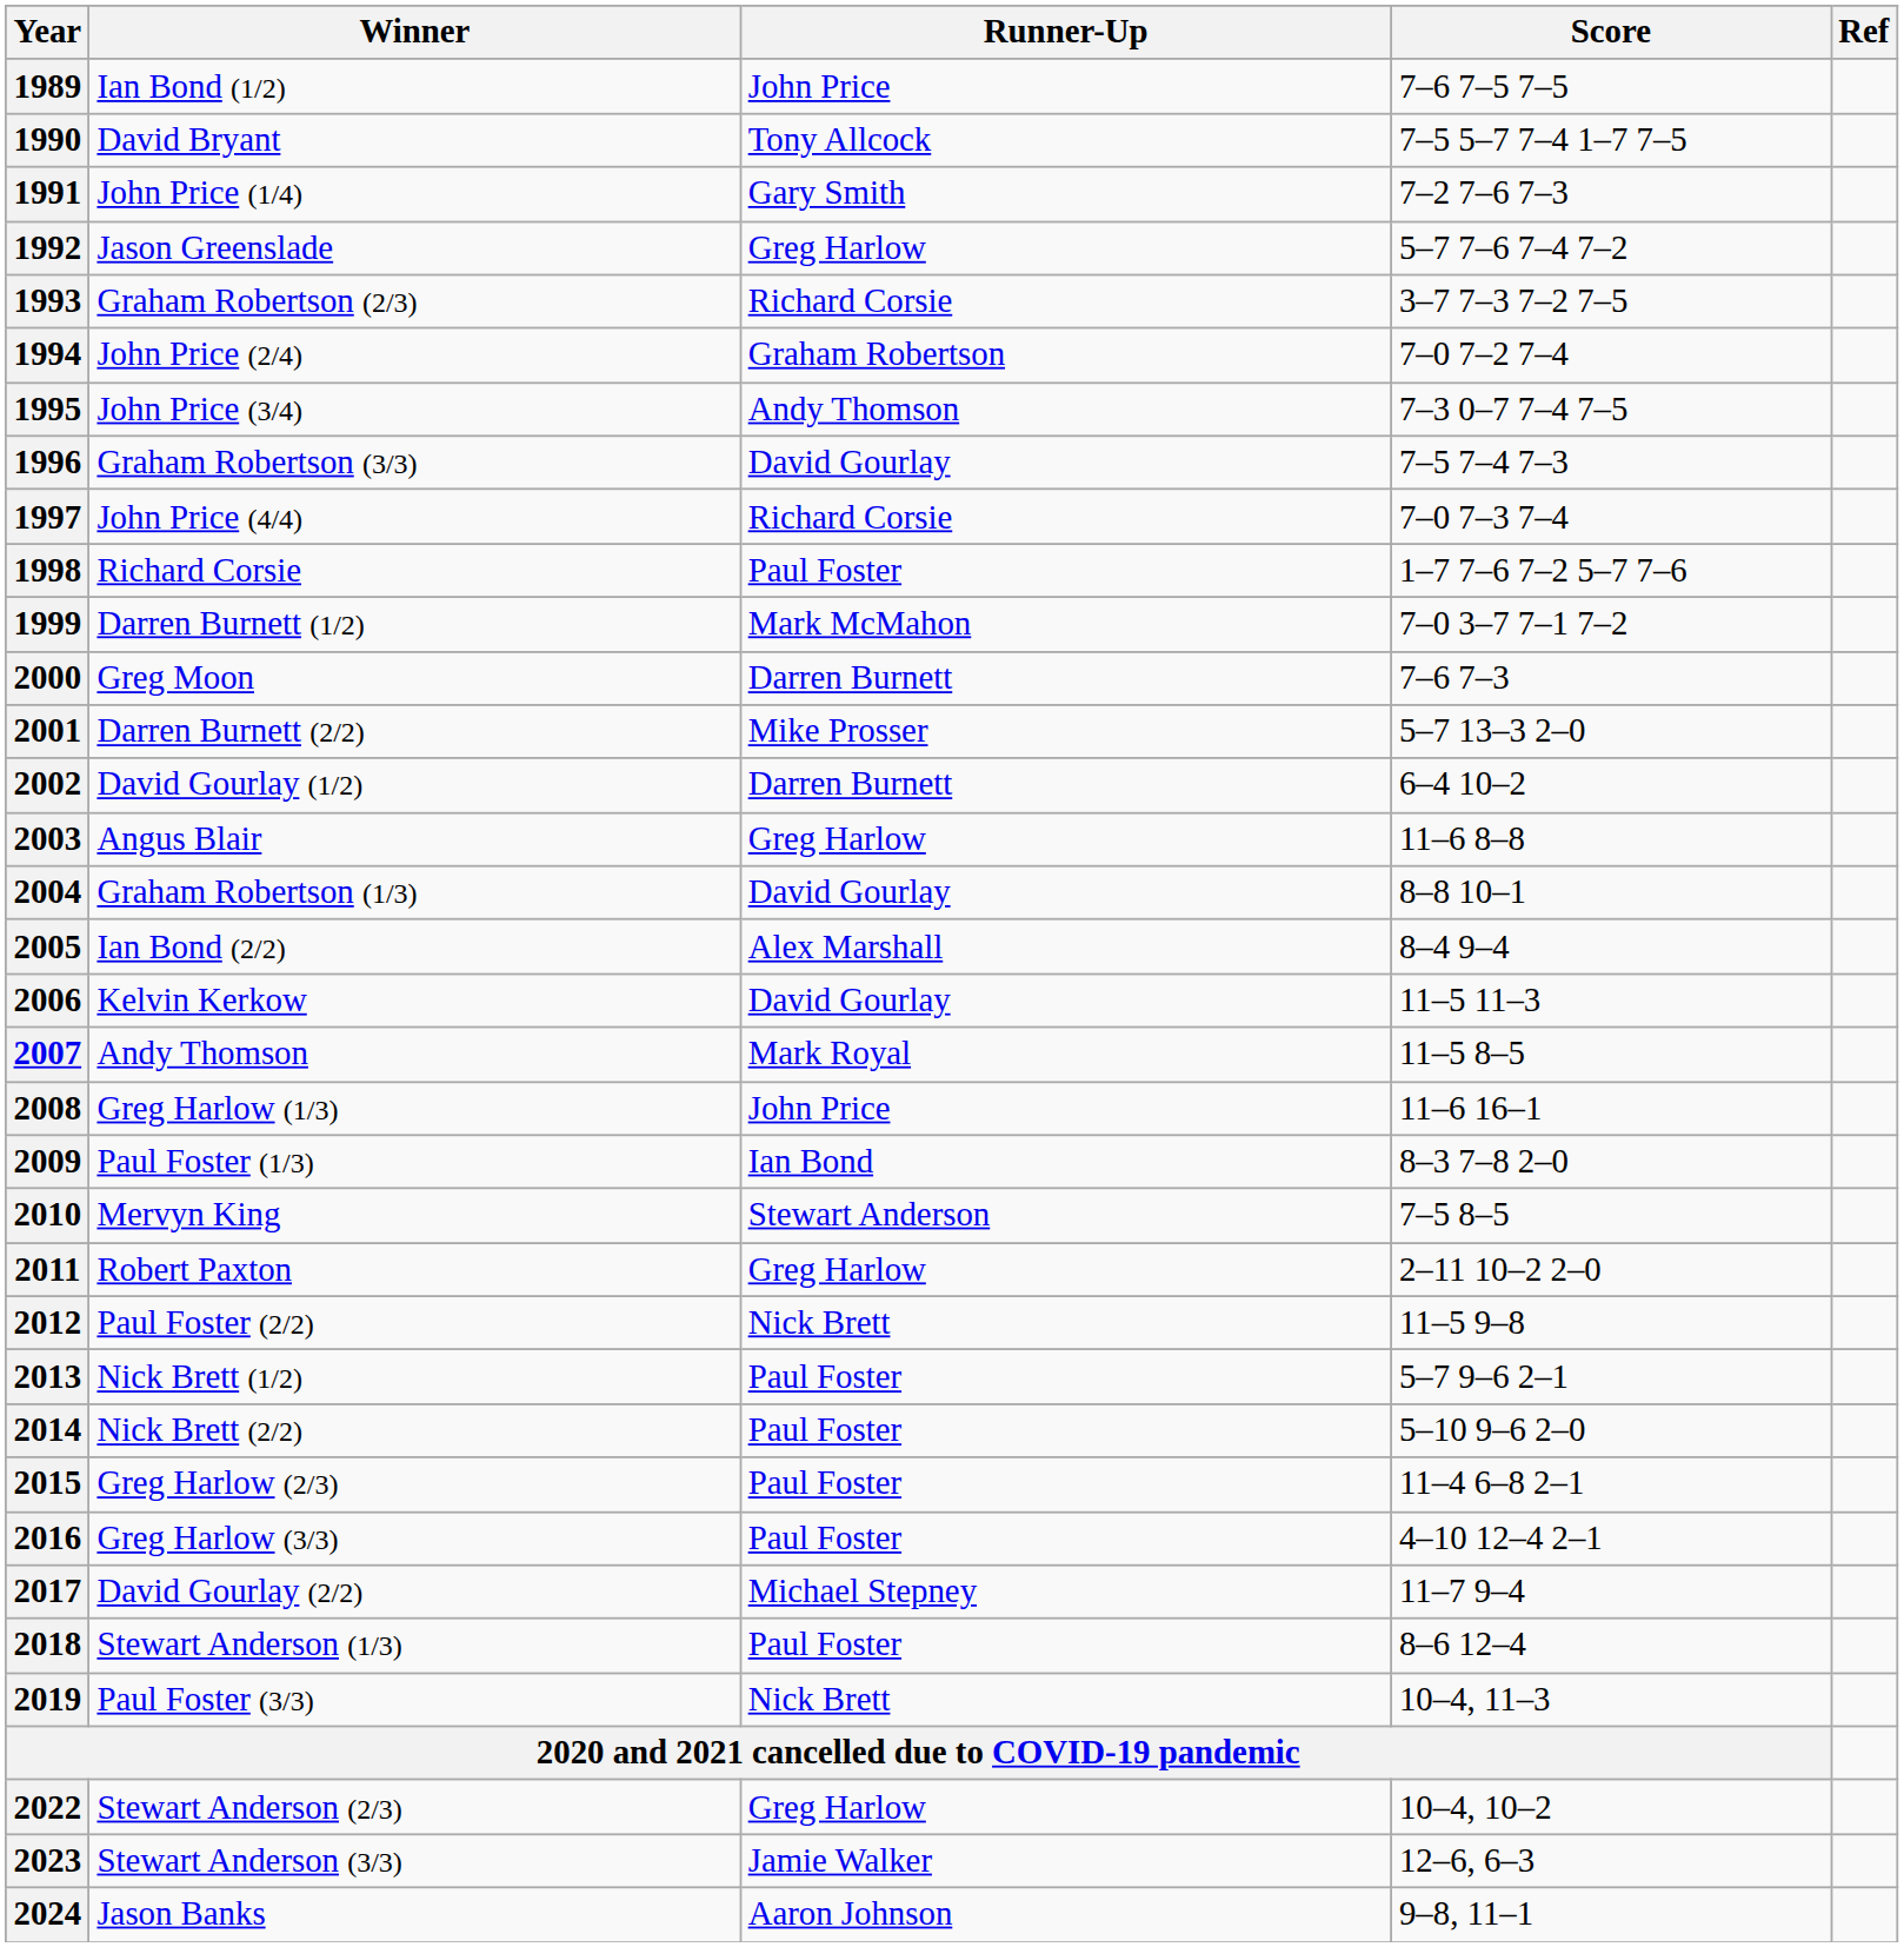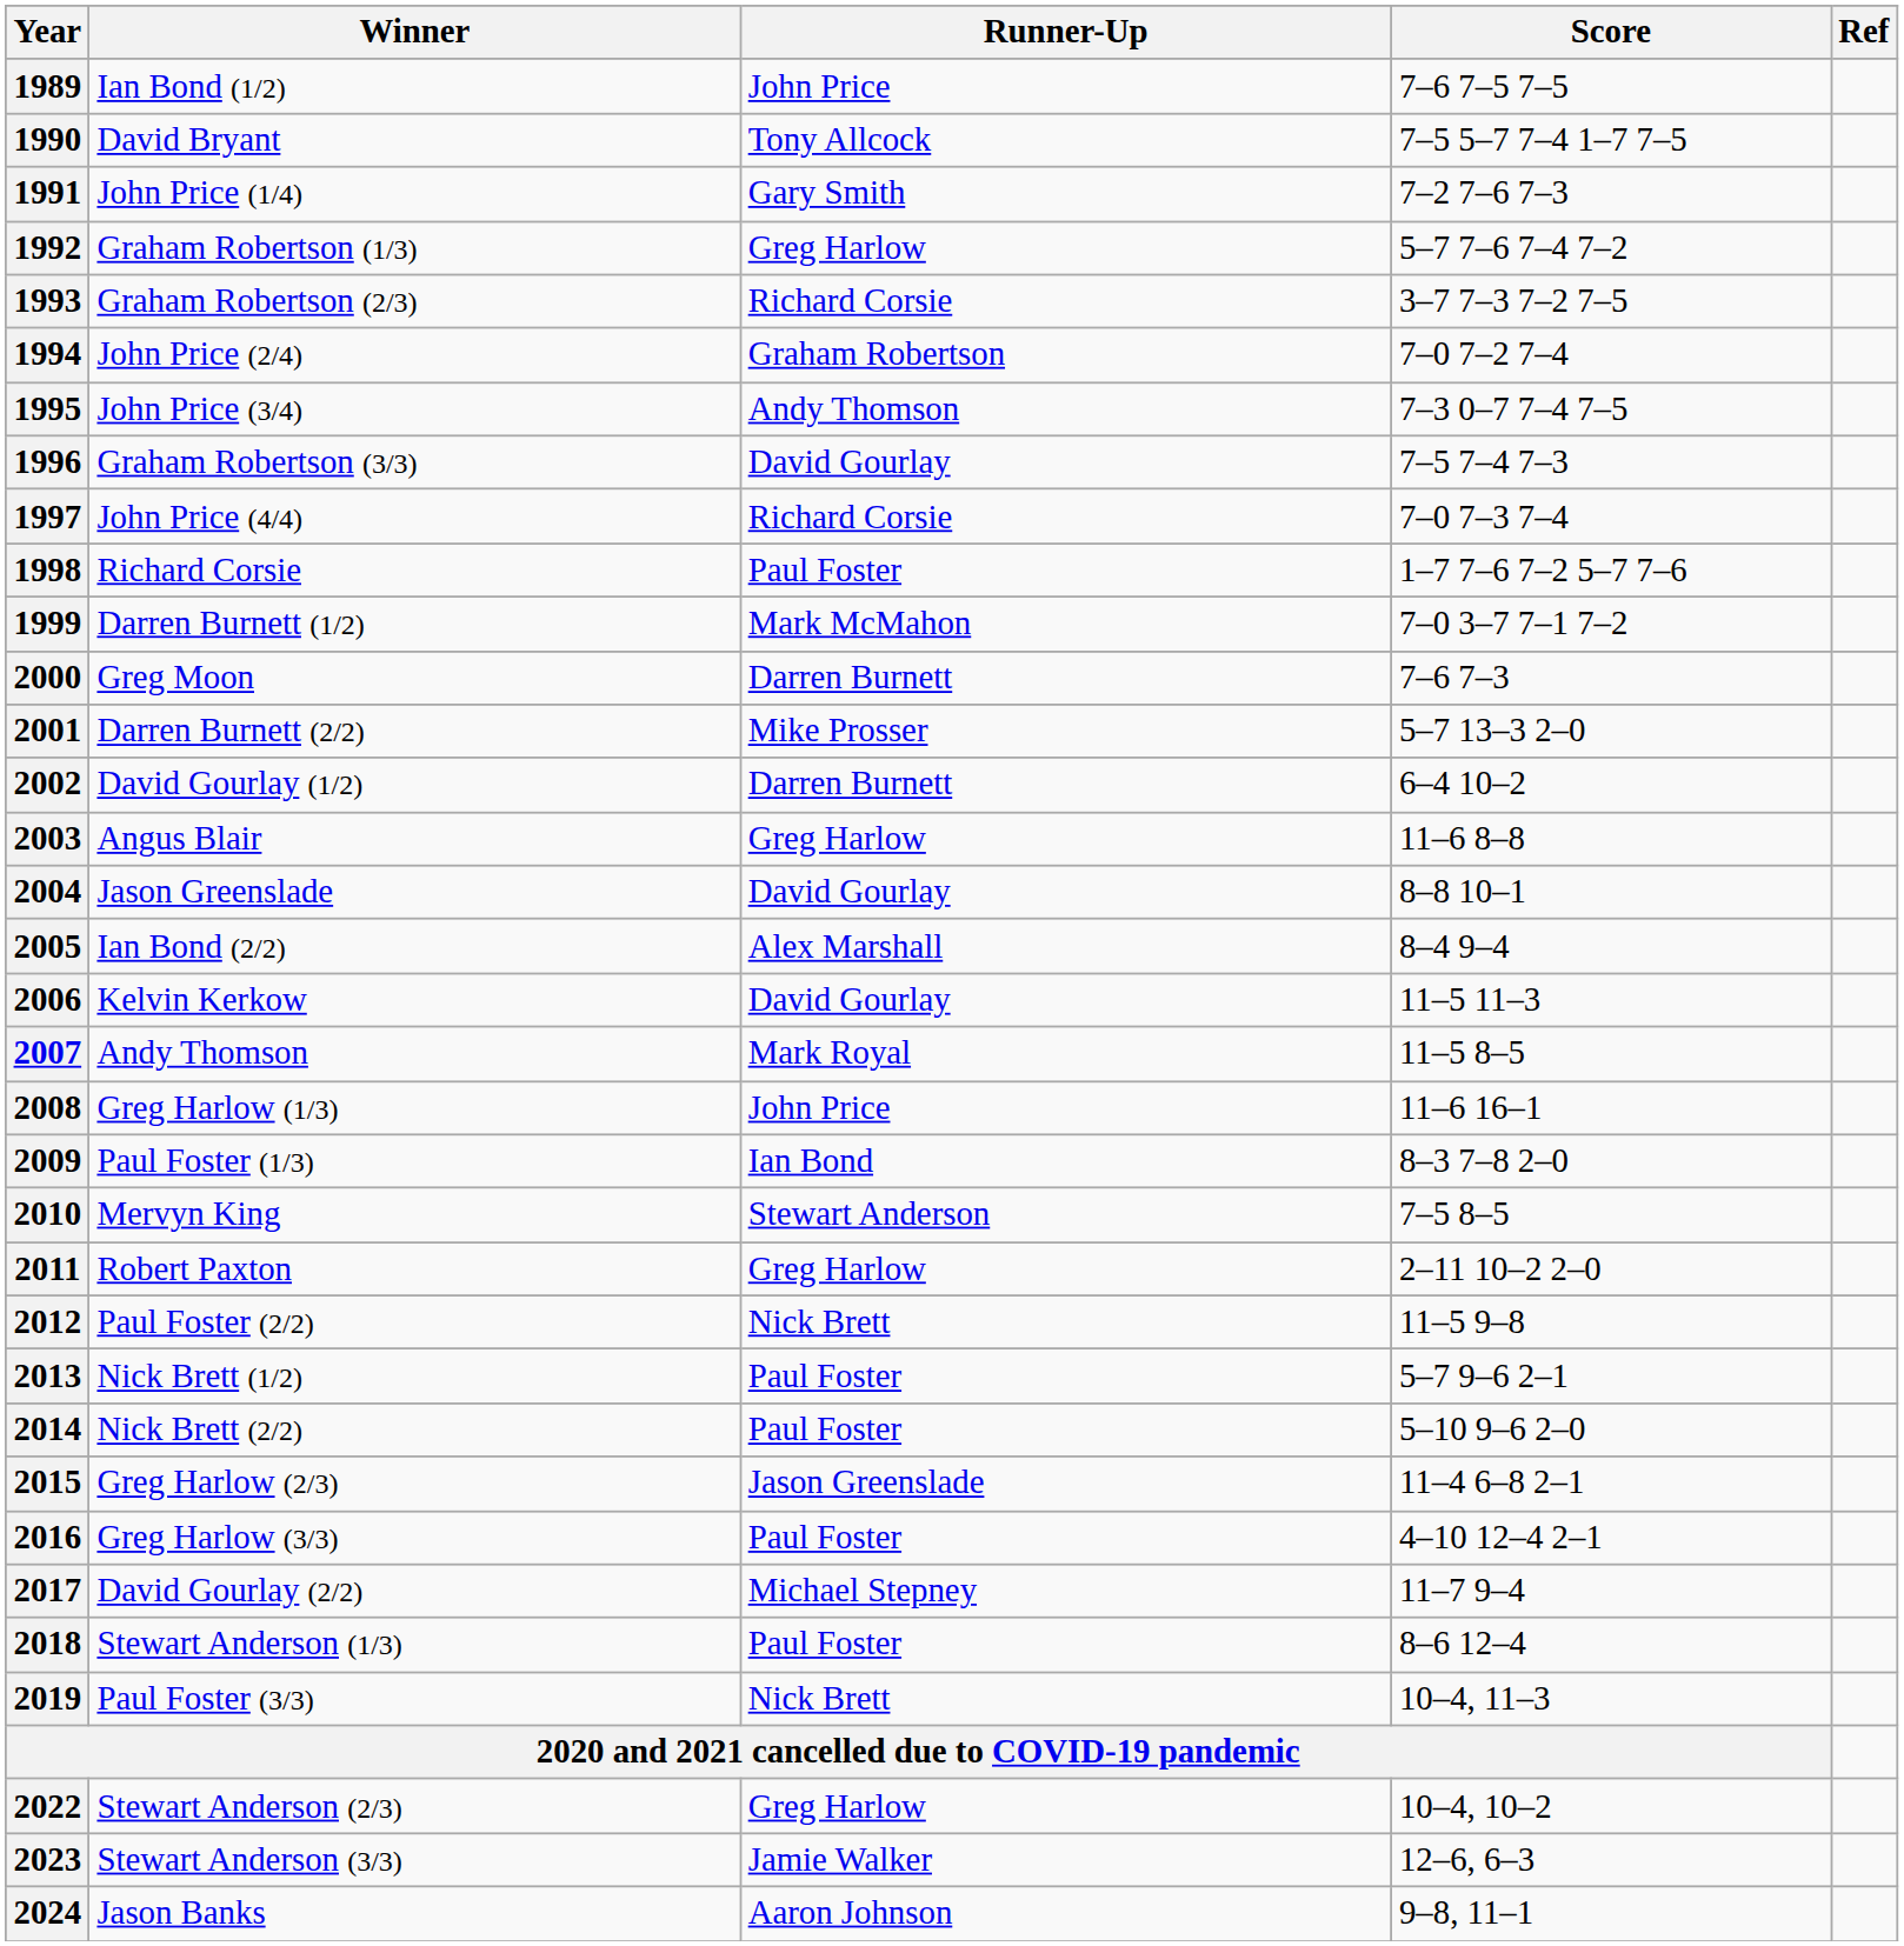1992 | Winner: Jason Greenslade -> Graham Robertson (1/3)
2004 | Winner: Graham Robertson (1/3) -> Jason Greenslade
2015 | Runner-Up: Paul Foster -> Jason Greenslade
